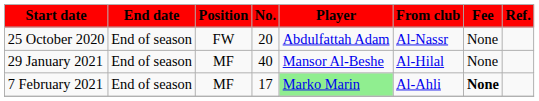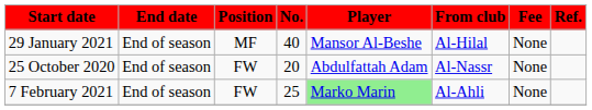rows swapped: 25 October 2020 <-> 29 January 2021
7 February 2021 | Position: MF -> FW
7 February 2021 | No.: 17 -> 25
7 February 2021 | Fee: bold -> normal
